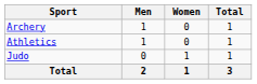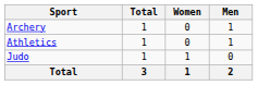columns swapped: Men <-> Total
